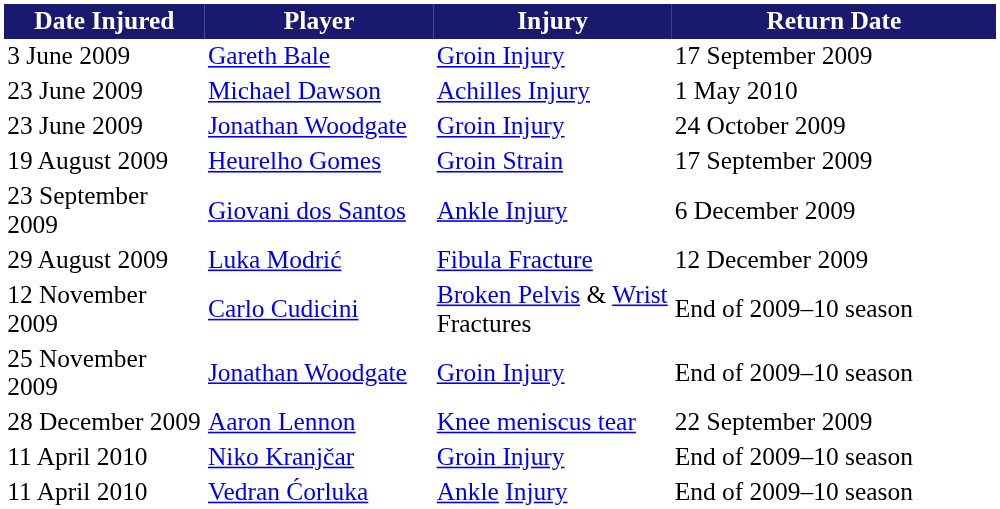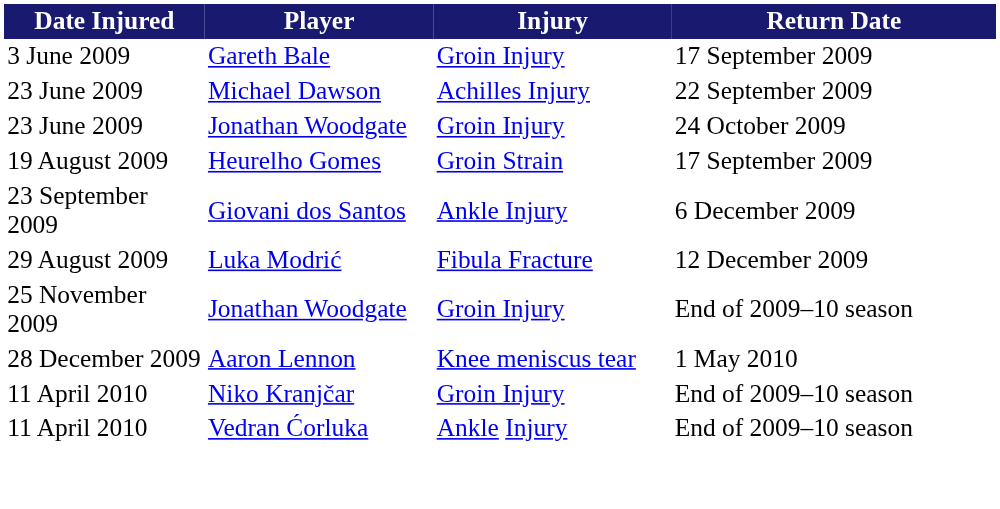Michael Dawson | Return Date: 1 May 2010 -> 22 September 2009
- row: 12 November 2009 | Carlo Cudicini | Broken Pelvis & Wrist Fractures | End of 2009–10 season
Aaron Lennon | Return Date: 22 September 2009 -> 1 May 2010
